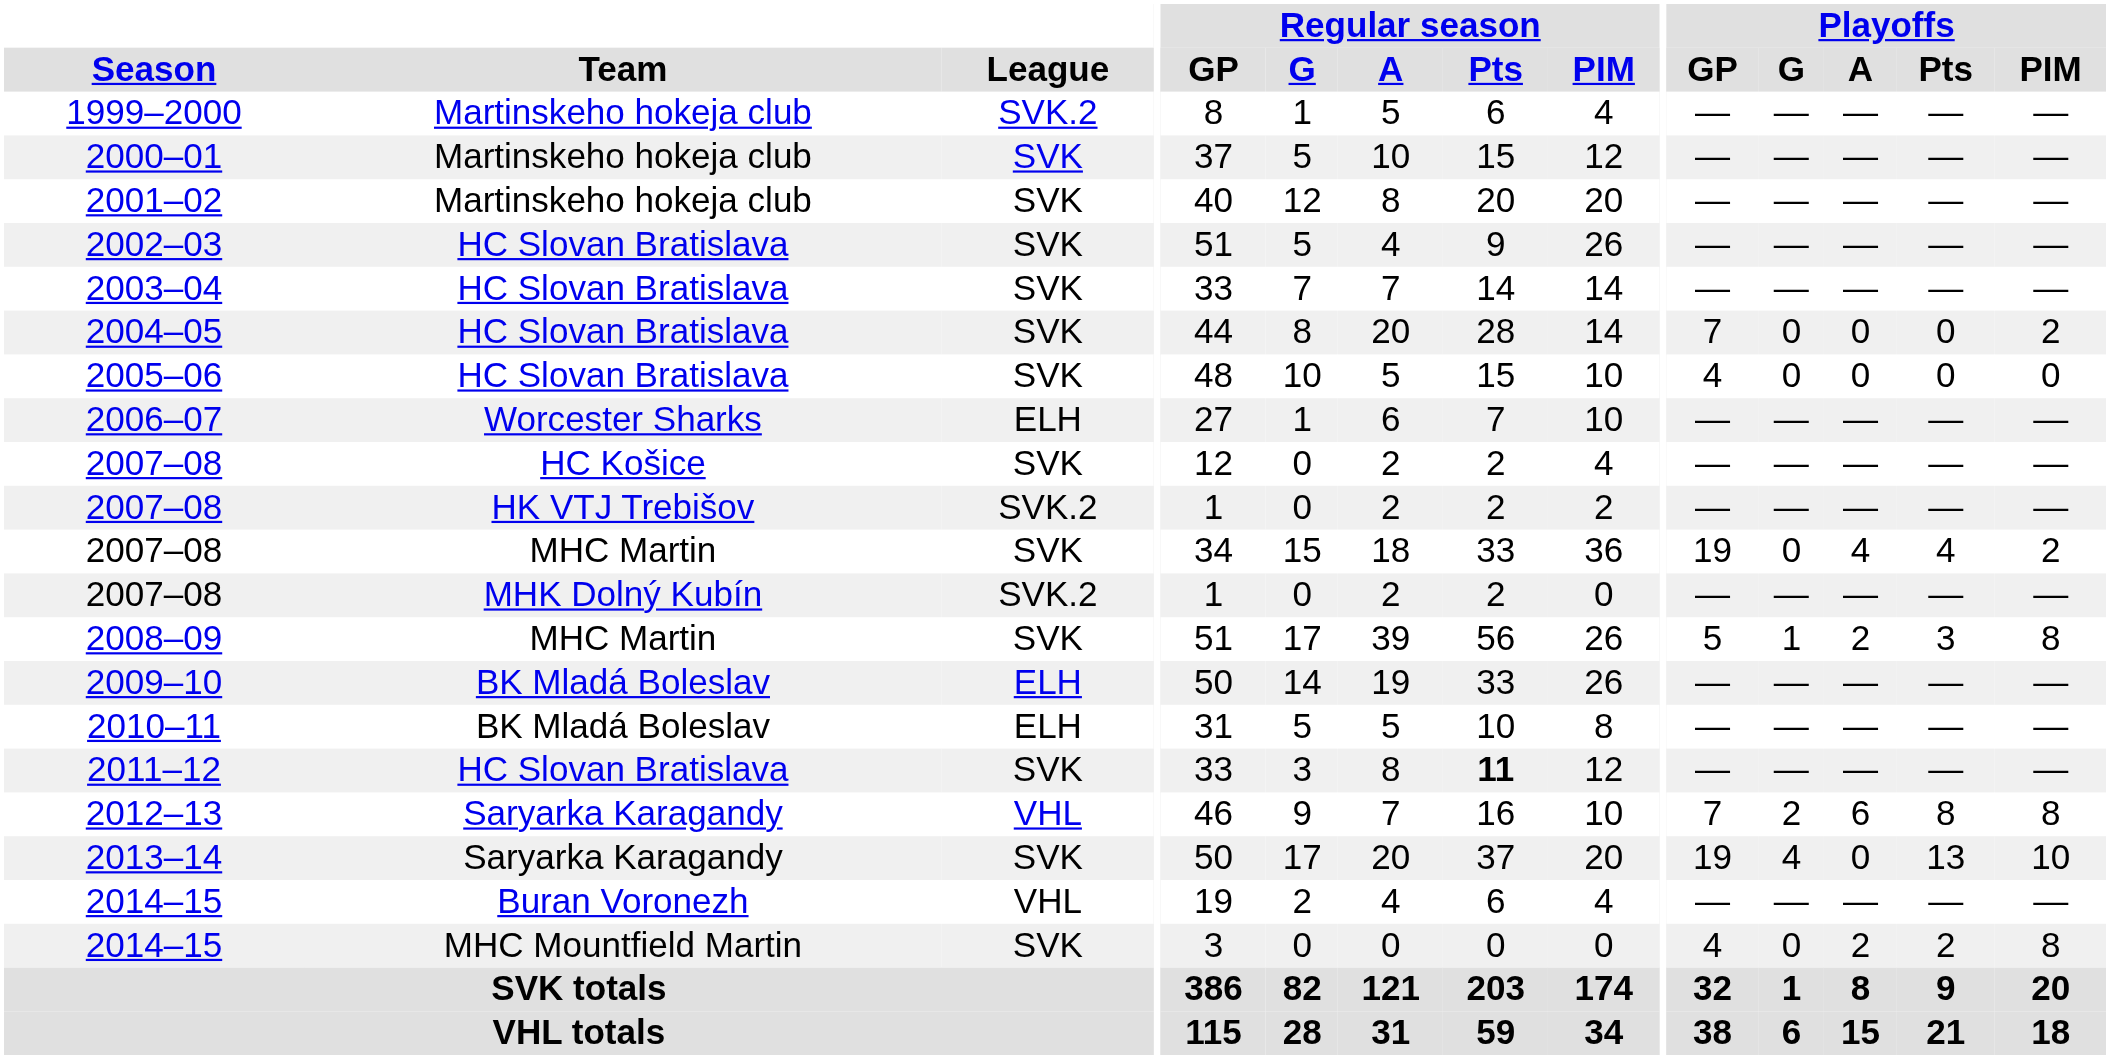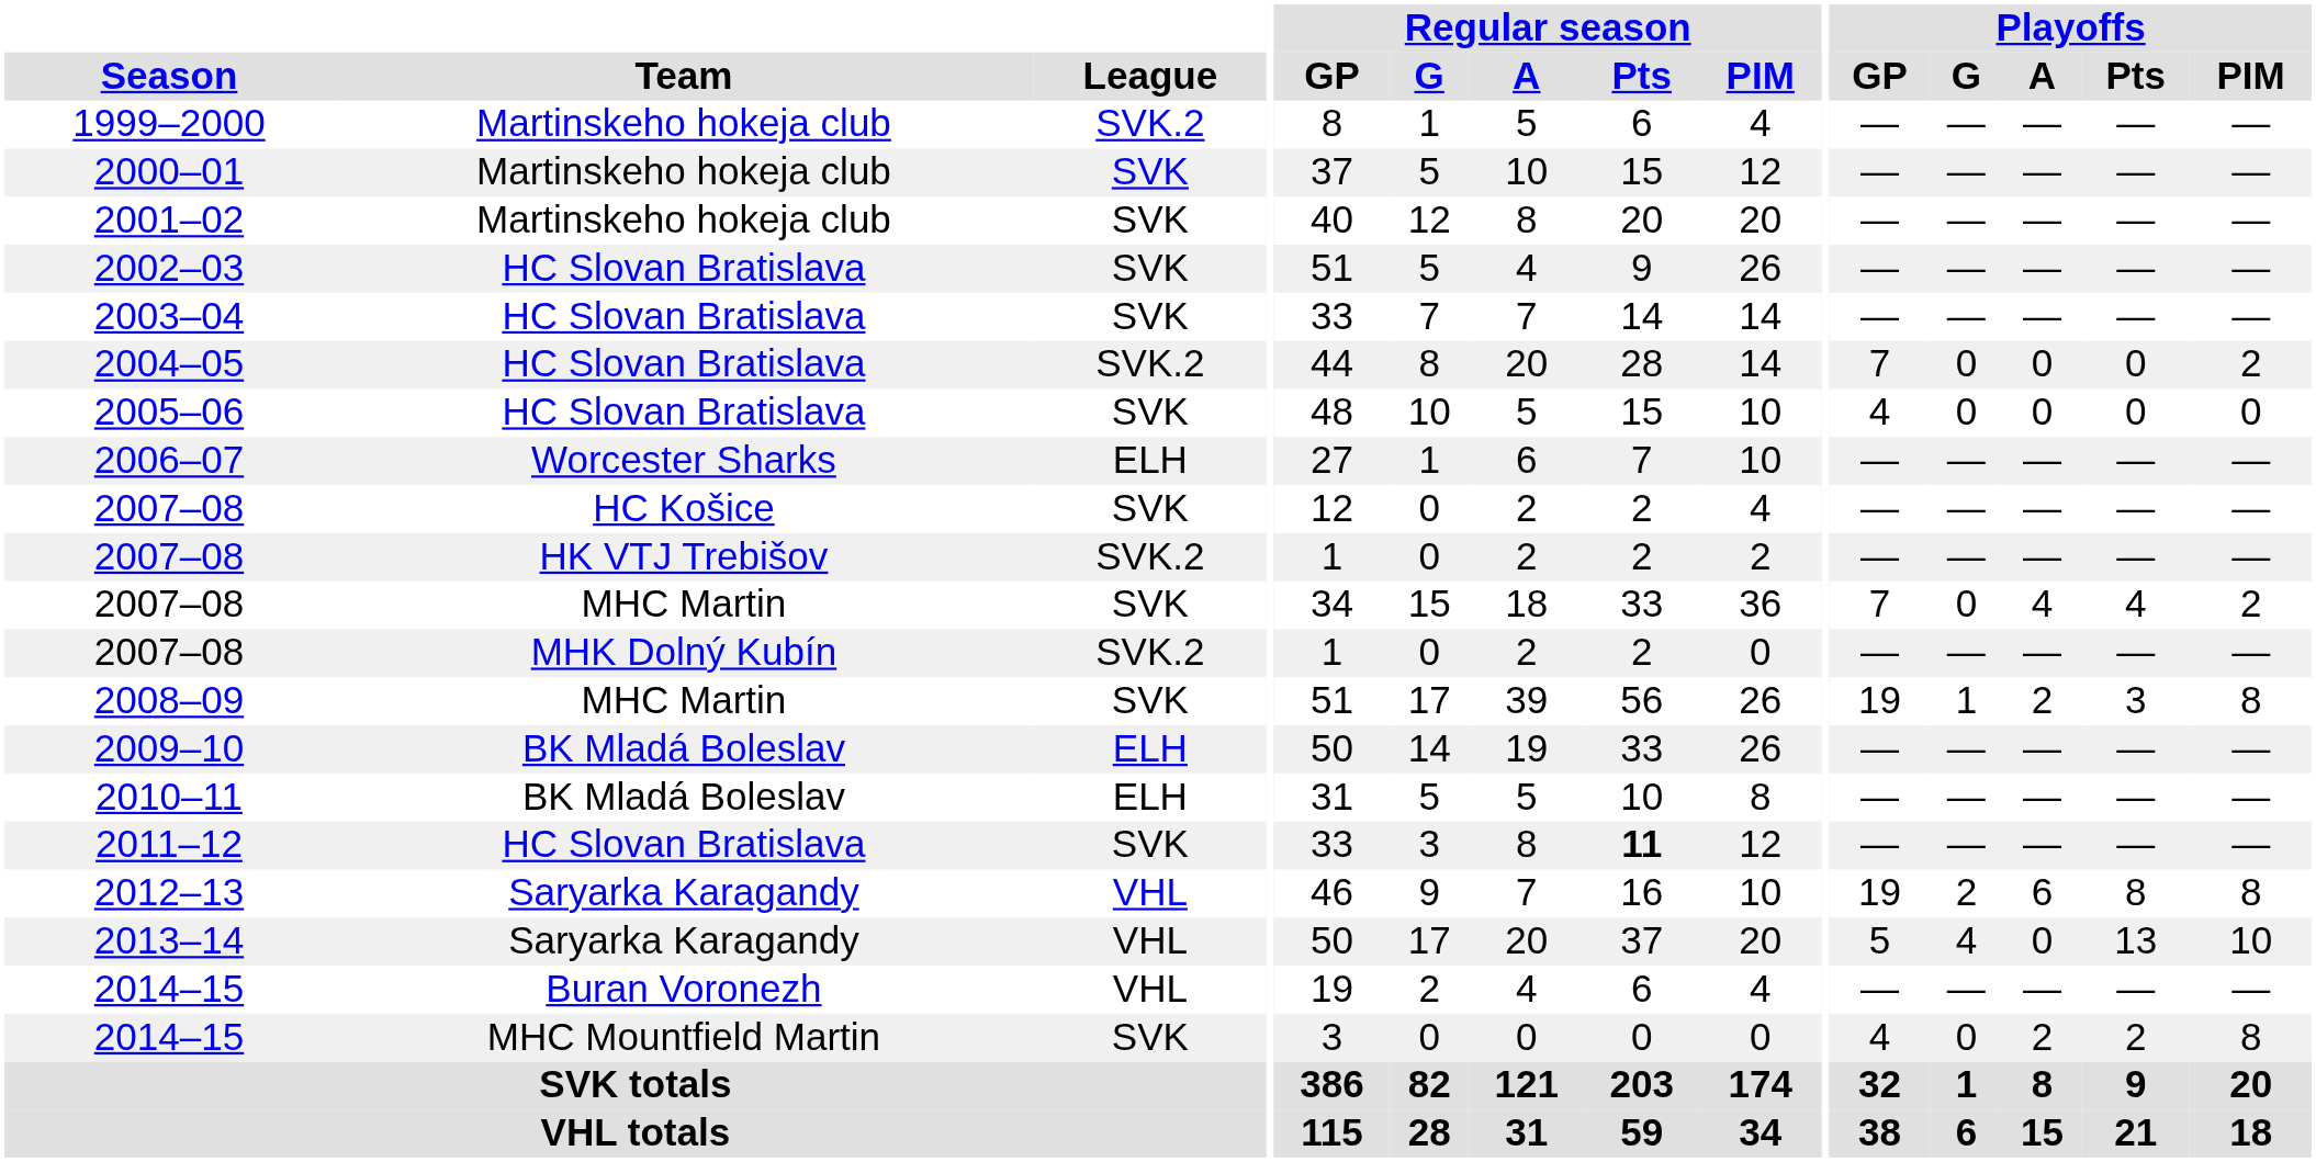2004–05 | League: SVK -> SVK.2
2007–08 / MHC Martin | Playoffs / GP: 19 -> 7
2008–09 | Playoffs / GP: 5 -> 19
2012–13 | Playoffs / GP: 7 -> 19
2013–14 | League: SVK -> VHL
2013–14 | Playoffs / GP: 19 -> 5
